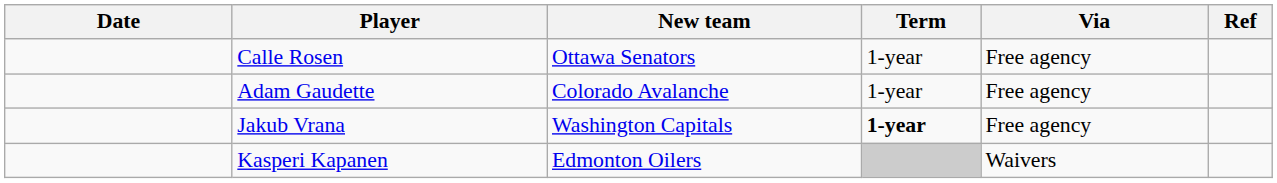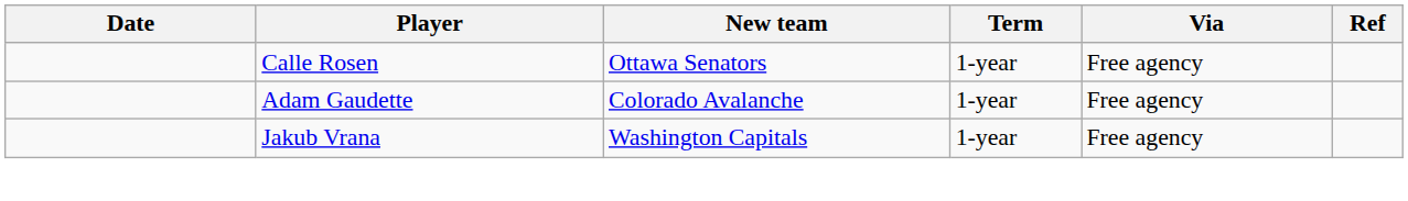Jakub Vrana | Term: bold -> normal
- row: Kasperi Kapanen | Edmonton Oilers | Waivers
